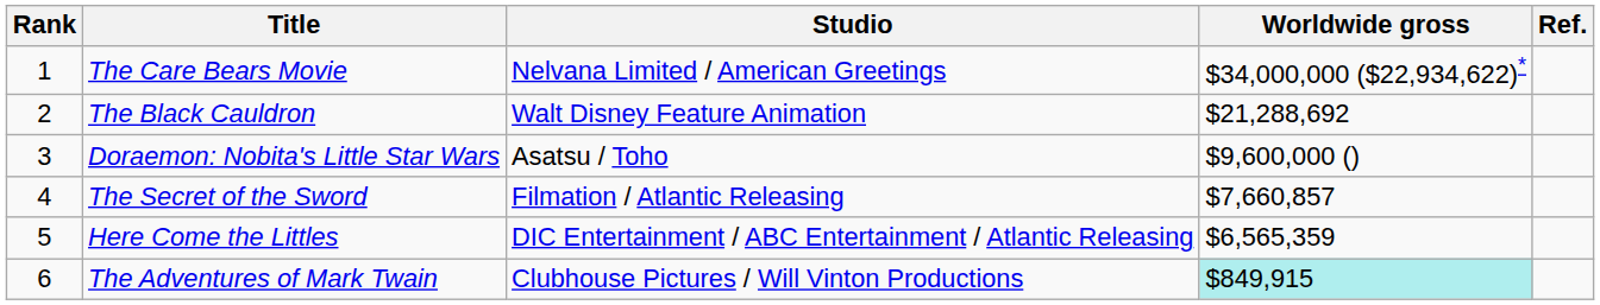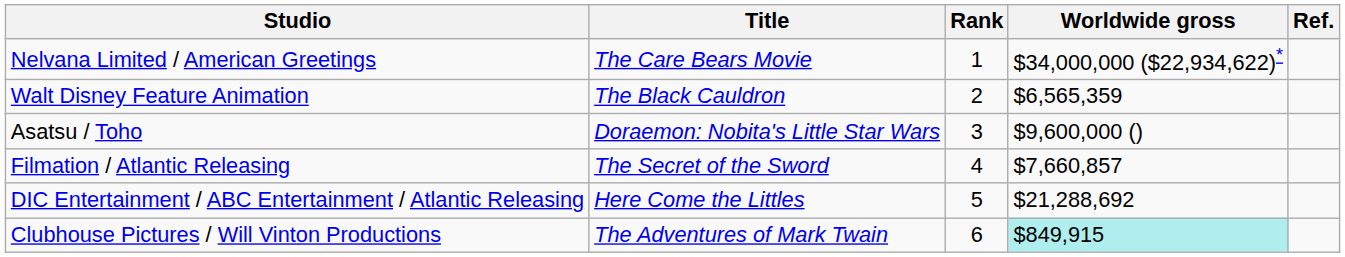columns swapped: Rank <-> Studio
The Black Cauldron | Worldwide gross: $21,288,692 -> $6,565,359
Here Come the Littles | Worldwide gross: $6,565,359 -> $21,288,692
